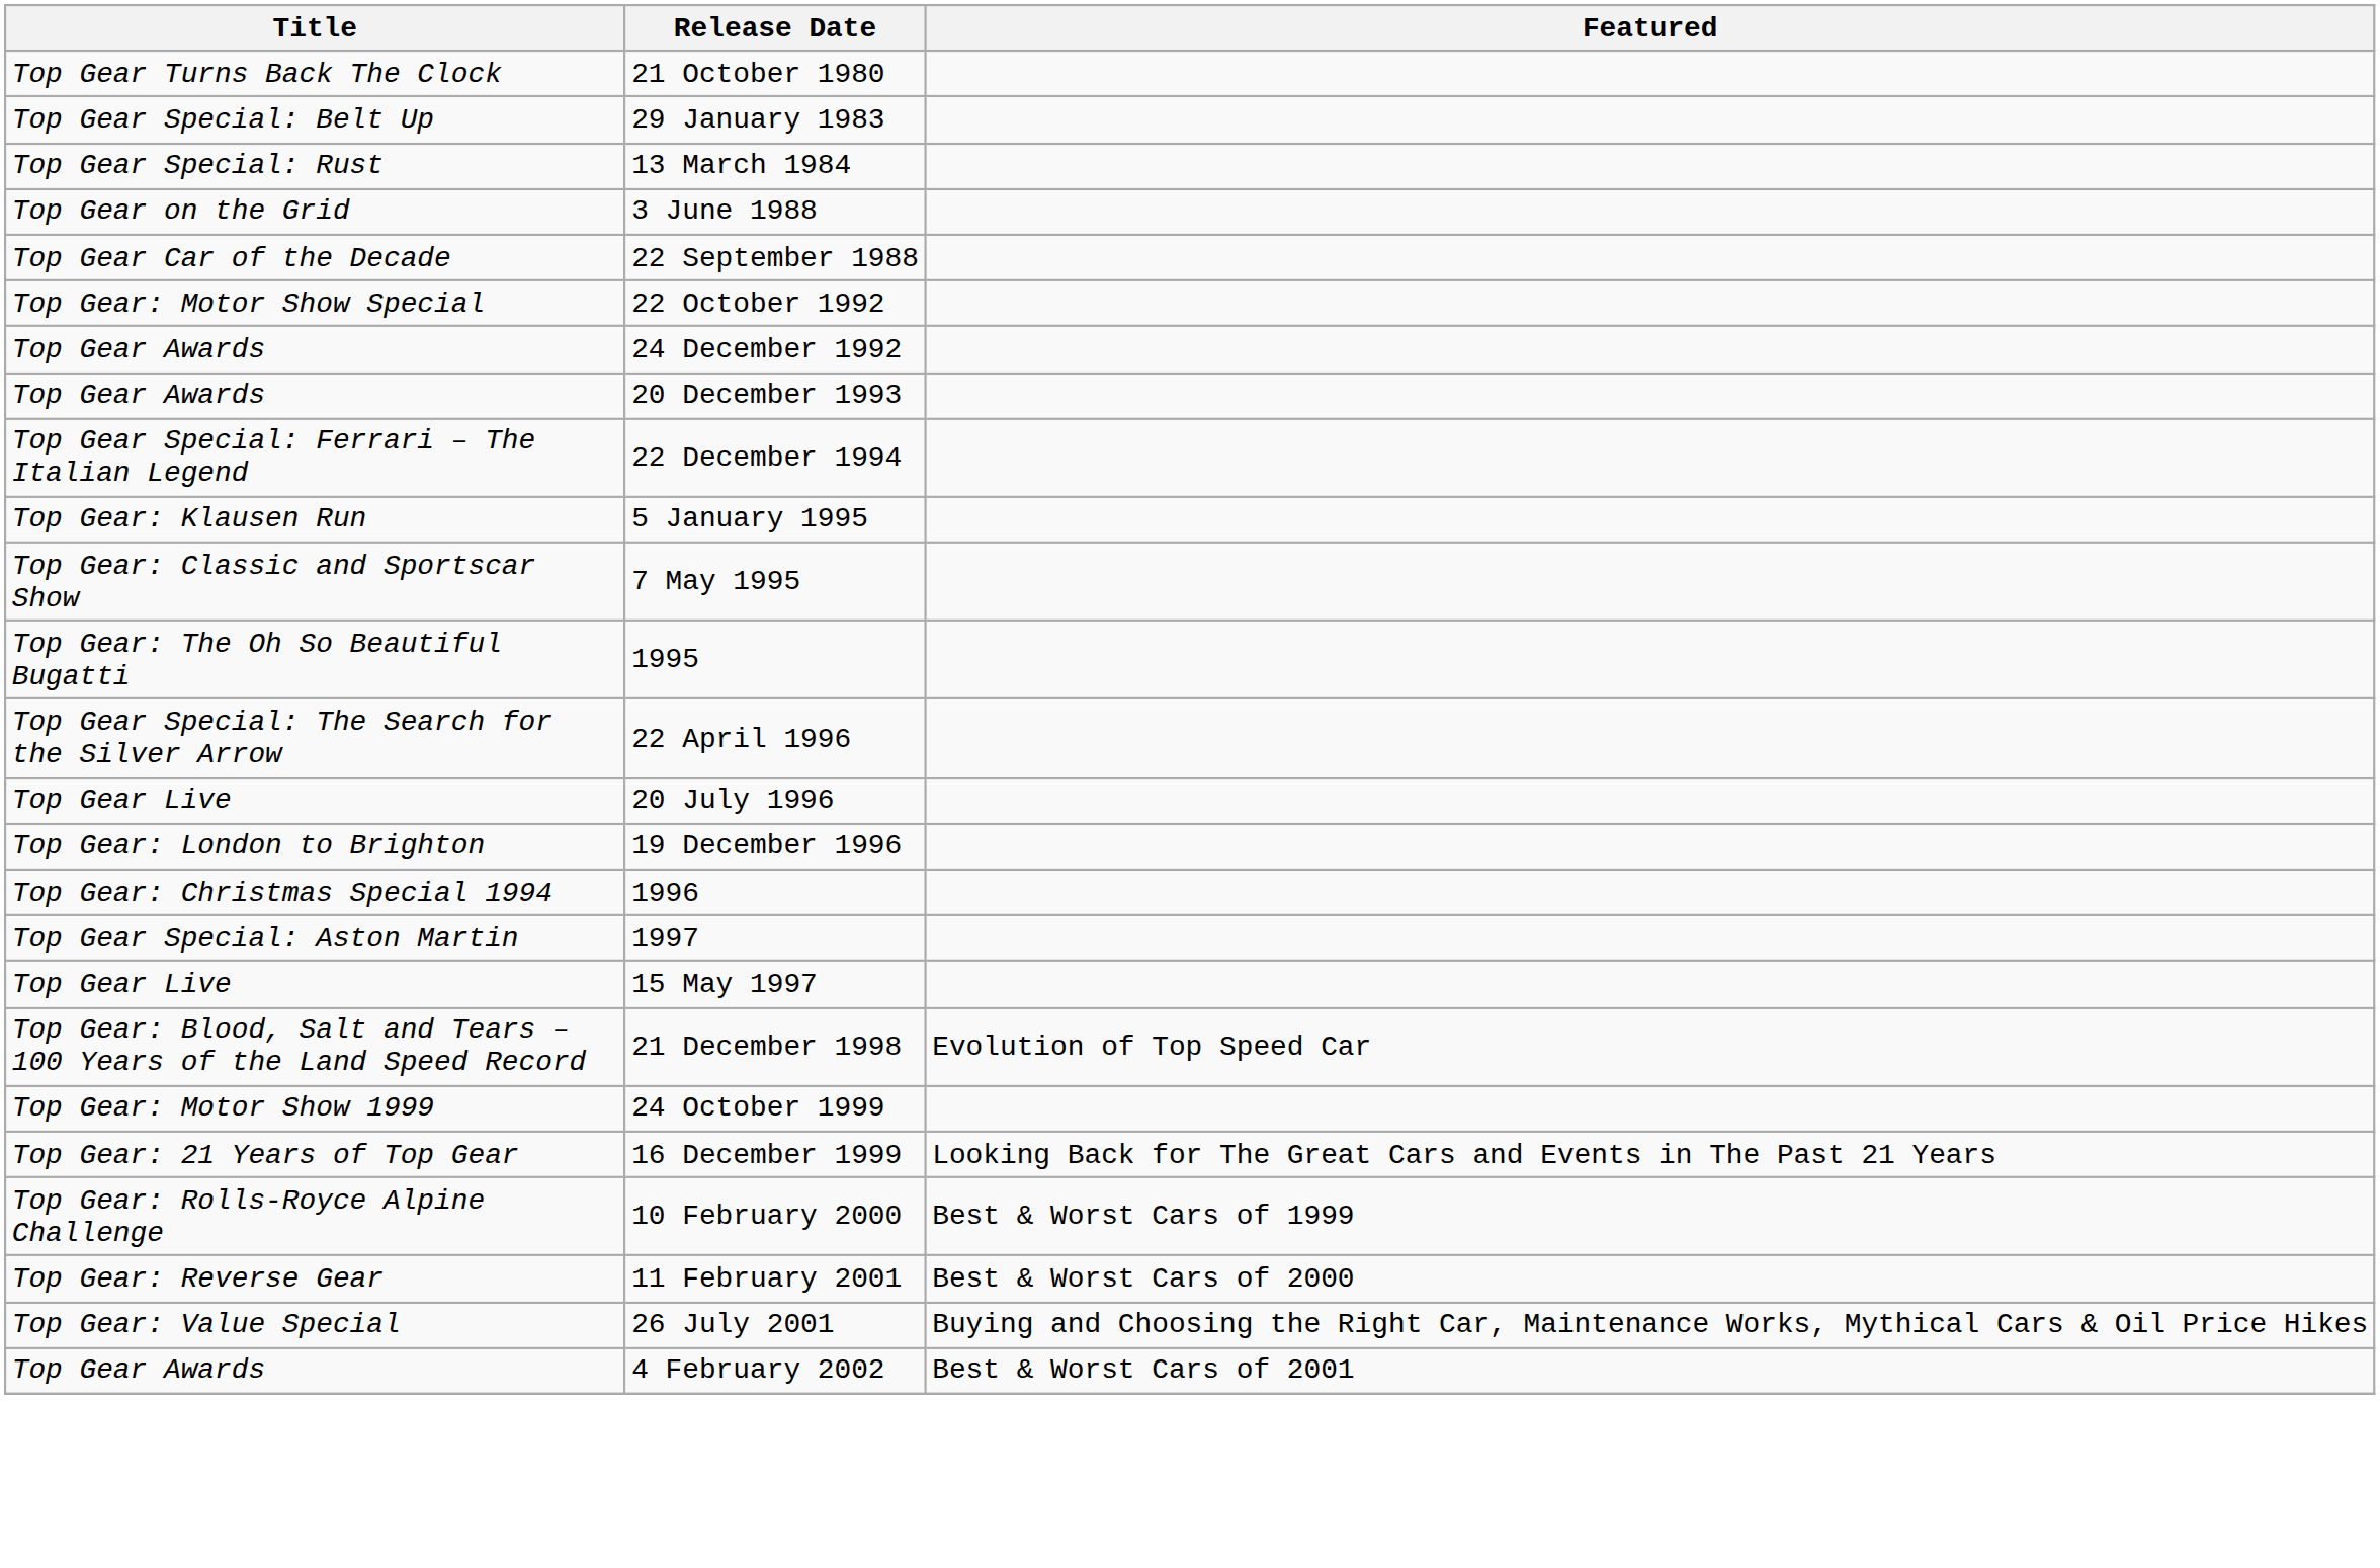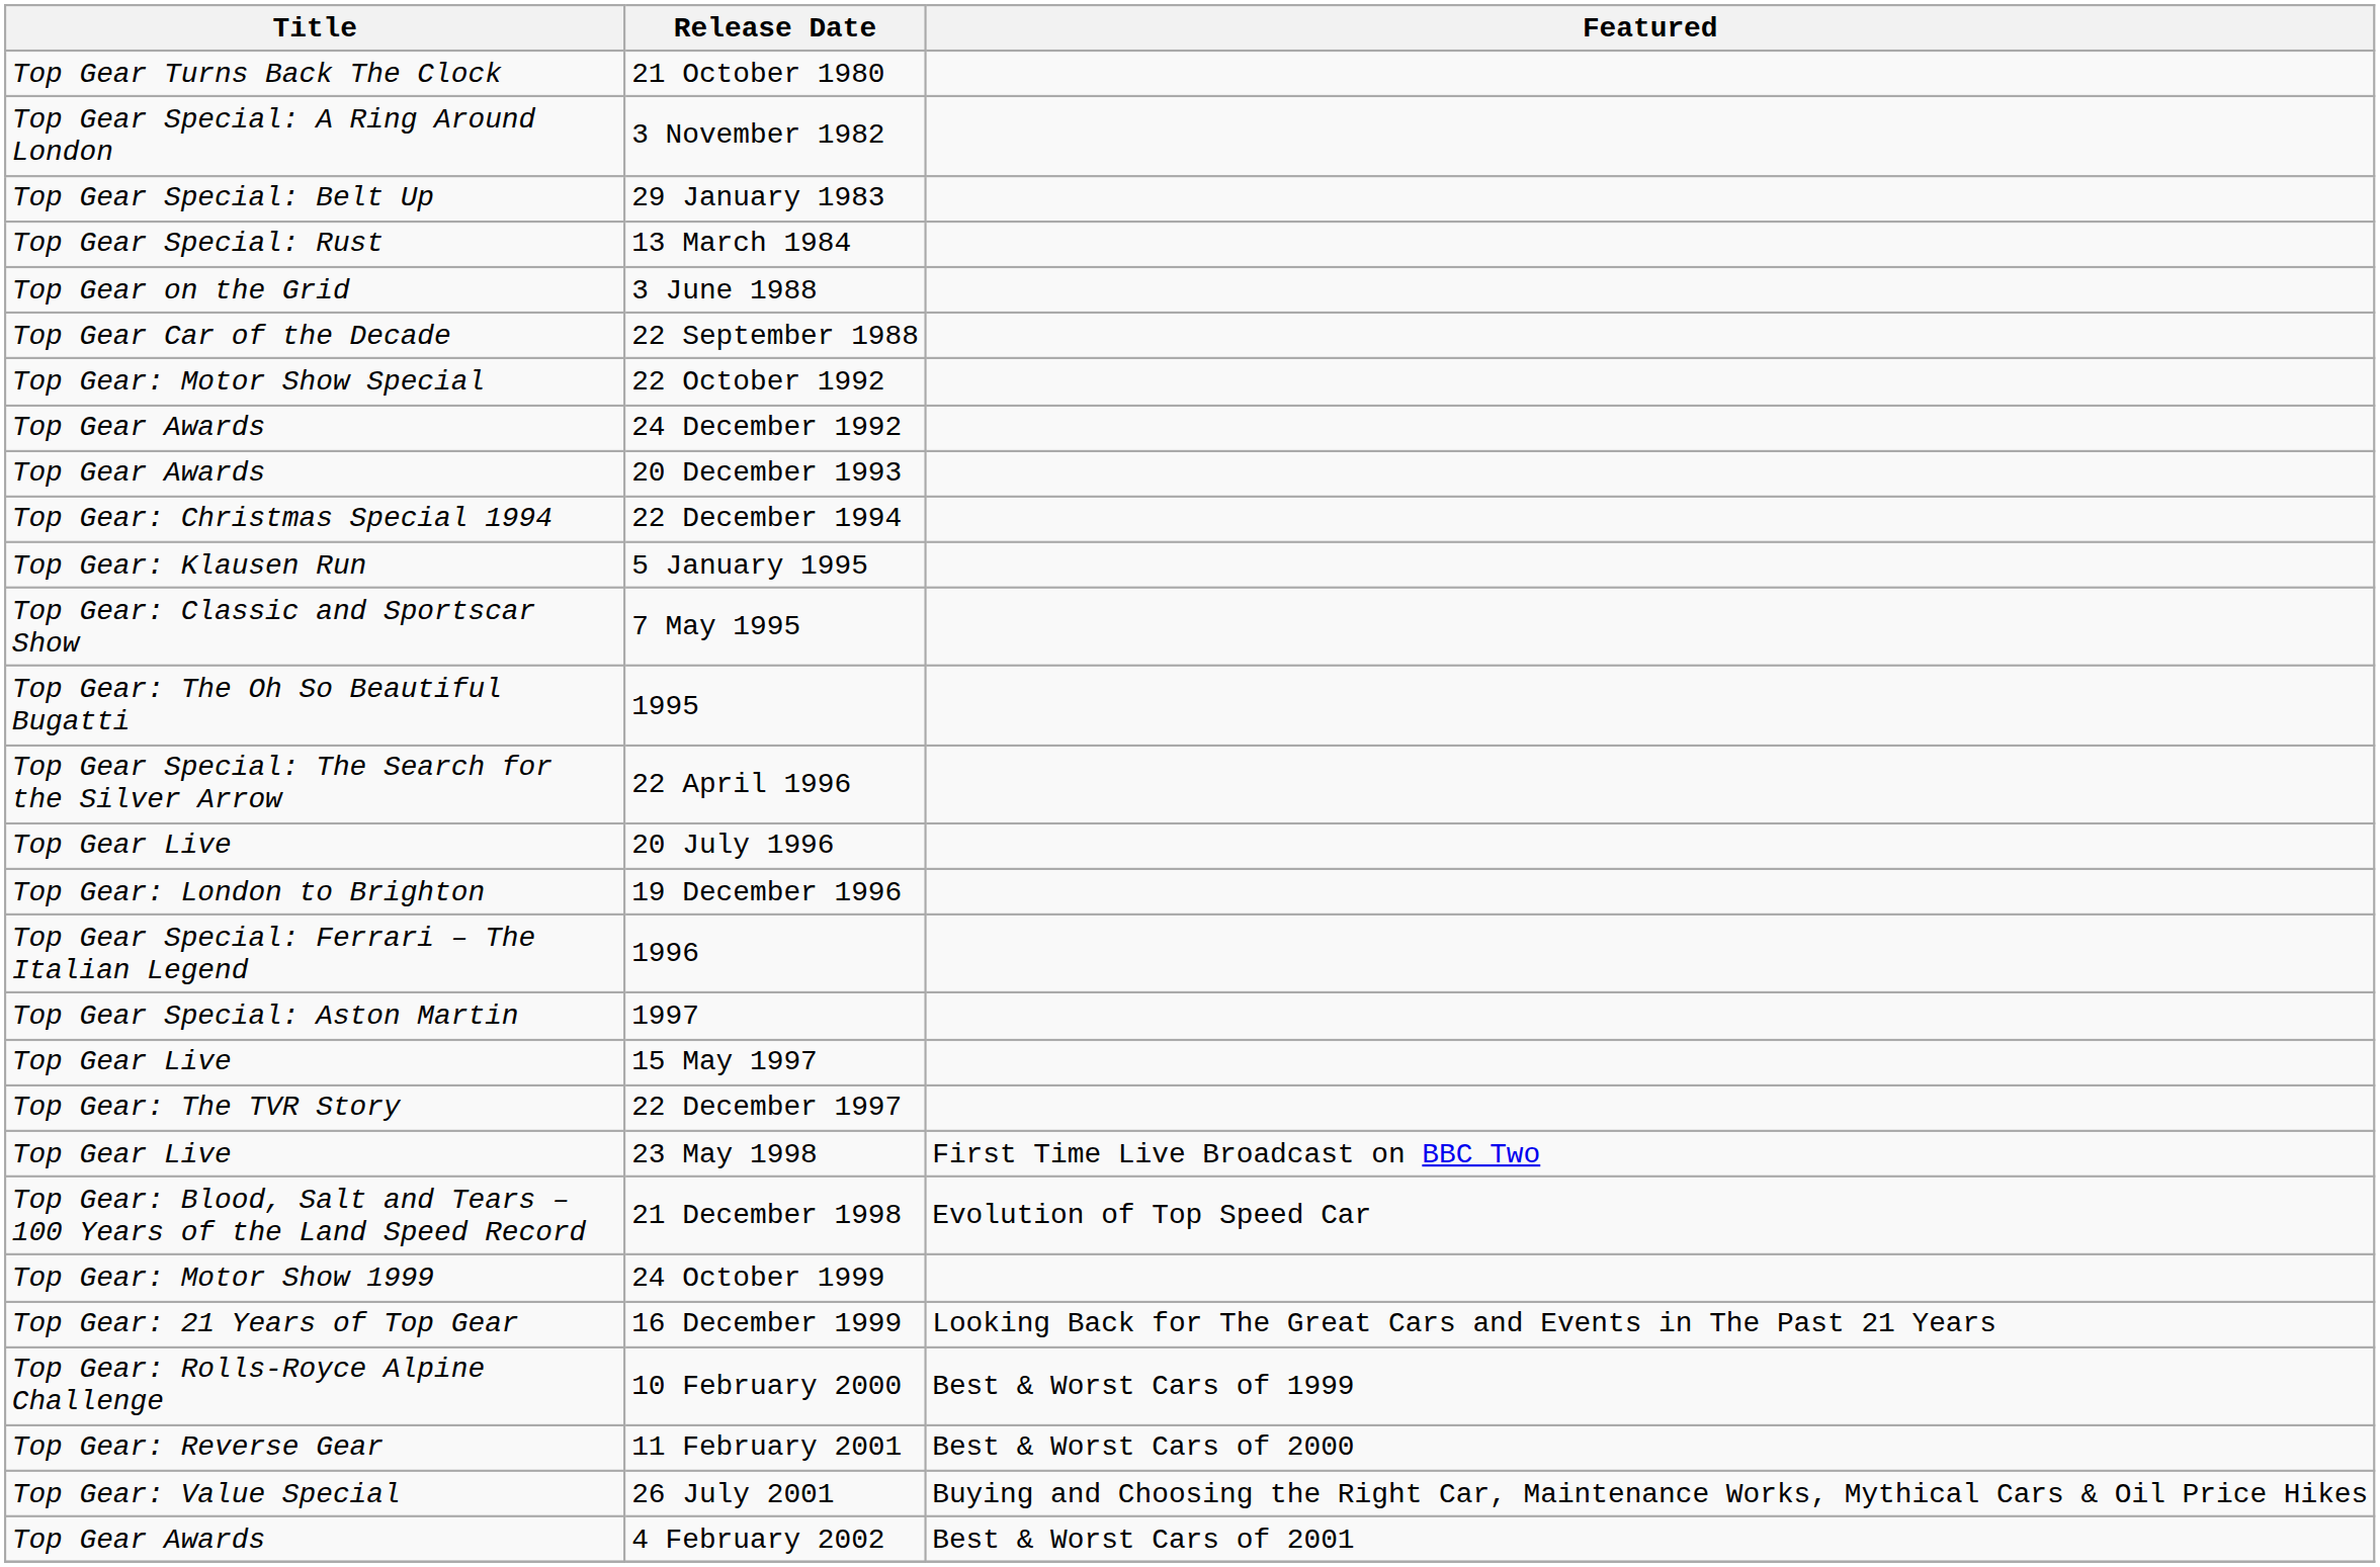+ row: Top Gear Special: A Ring Around London | 3 November 1982
22 December 1994 | Title: Top Gear Special: Ferrari – The Italian Legend -> Top Gear: Christmas Special 1994
1996 | Title: Top Gear: Christmas Special 1994 -> Top Gear Special: Ferrari – The Italian Legend
+ row: Top Gear: The TVR Story | 22 December 1997
+ row: Top Gear Live | 23 May 1998 | First Time Live Broadcast on BBC Two
